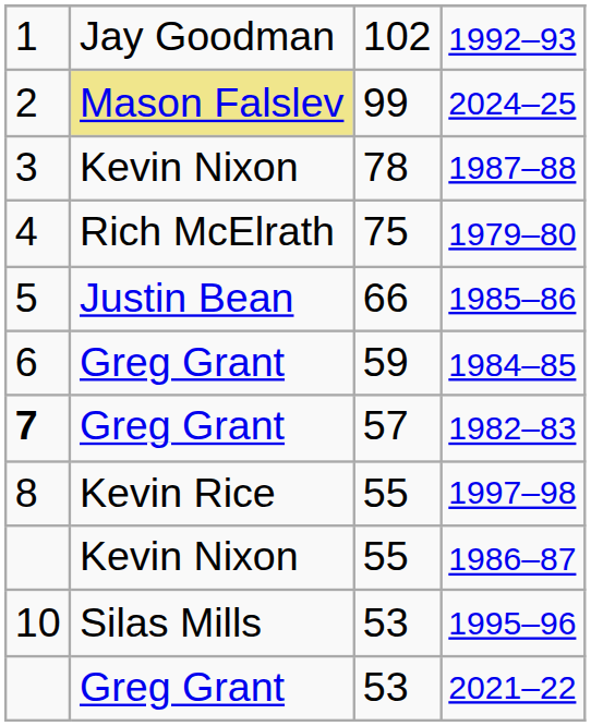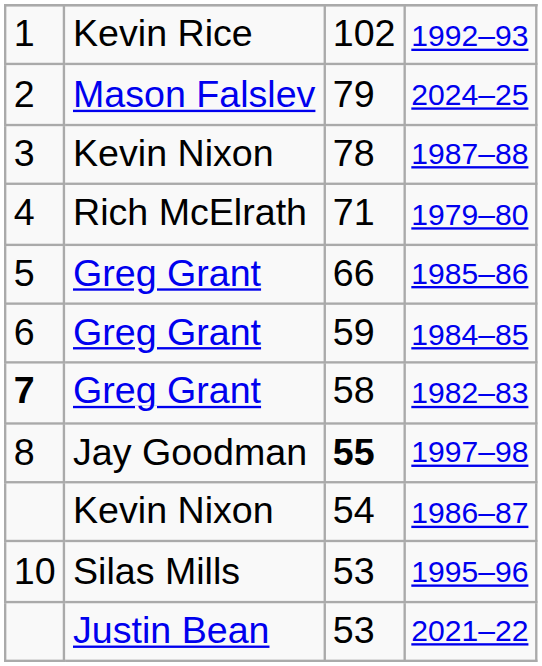1992–93 | column 2: Jay Goodman -> Kevin Rice
2024–25 | column 2: khaki background -> no background
2024–25 | column 3: 99 -> 79
1979–80 | column 3: 75 -> 71
1985–86 | column 2: Justin Bean -> Greg Grant
1982–83 | column 3: 57 -> 58
1997–98 | column 2: Kevin Rice -> Jay Goodman
1997–98 | column 3: normal -> bold
1986–87 | column 3: 55 -> 54
2021–22 | column 2: Greg Grant -> Justin Bean
